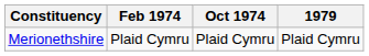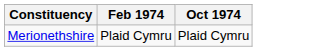- column: 1979 | Plaid Cymru
